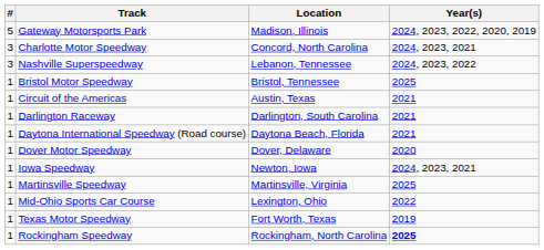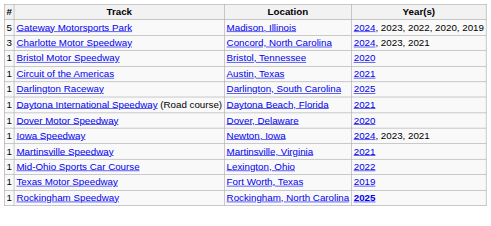- row: 3 | Nashville Superspeedway | Lebanon, Tennessee | 2024, 2023, 2022
Bristol Motor Speedway | Year(s): 2025 -> 2020
Darlington Raceway | Year(s): 2021 -> 2025
Martinsville Speedway | Year(s): 2025 -> 2021
